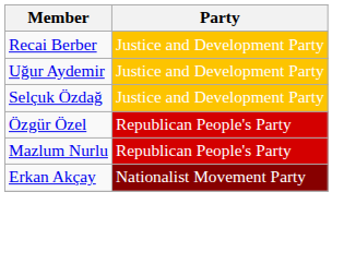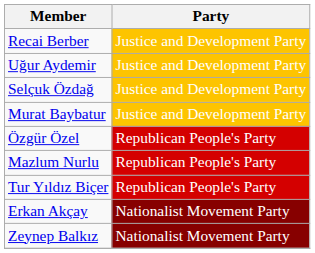+ row: Murat Baybatur | Justice and Development Party
+ row: Tur Yıldız Biçer | Republican People's Party
+ row: Zeynep Balkız | Nationalist Movement Party
